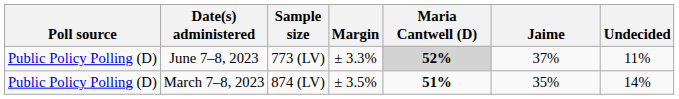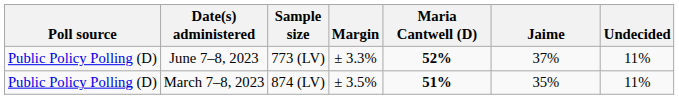June 7–8, 2023 | Maria Cantwell (D): lightgrey background -> no background
March 7–8, 2023 | Undecided: 14% -> 11%
